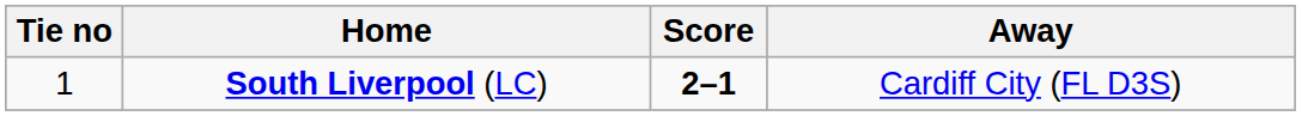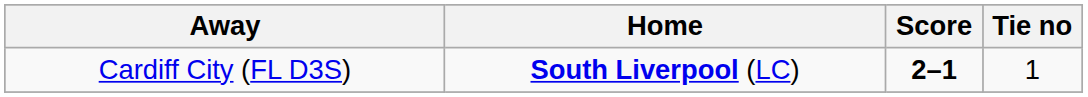columns swapped: Tie no <-> Away
